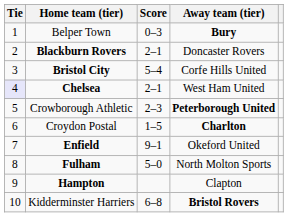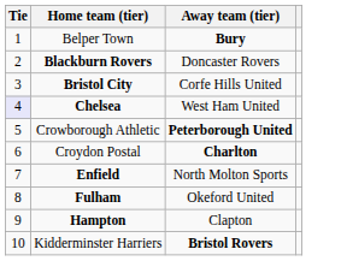- column: Score | 0–3 | 2–1 | 5–4 | 2–1 | 2–3 | 1–5 | 9–1 | 5–0 | 6–8
Enfield | Away team (tier): Okeford United -> North Molton Sports
Fulham | Away team (tier): North Molton Sports -> Okeford United
